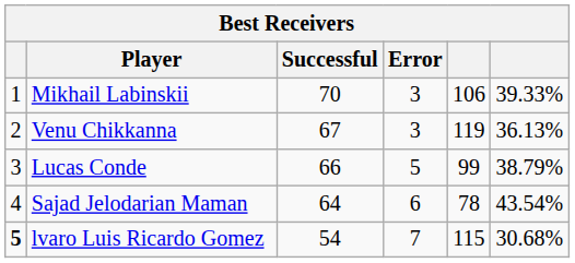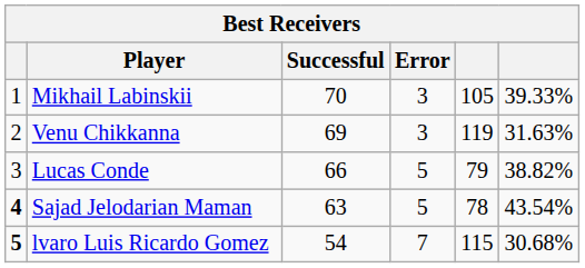Mikhail Labinskii | column 5: 106 -> 105
Venu Chikkanna | Successful: 67 -> 69
Venu Chikkanna | column 6: 36.13% -> 31.63%
Lucas Conde | column 5: 99 -> 79
Lucas Conde | column 6: 38.79% -> 38.82%
Sajad Jelodarian Maman | column 1: normal -> bold
Sajad Jelodarian Maman | Successful: 64 -> 63
Sajad Jelodarian Maman | Error: 6 -> 5
